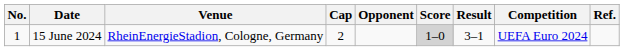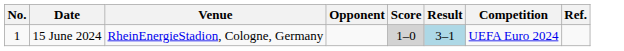- column: Cap | 2
15 June 2024 | Result: no background -> lightblue background
